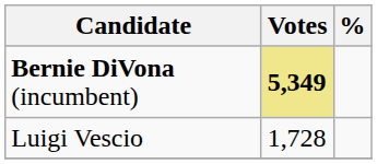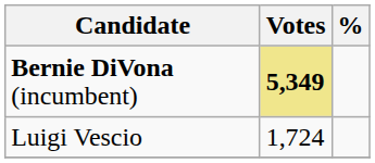Luigi Vescio | Votes: 1,728 -> 1,724
